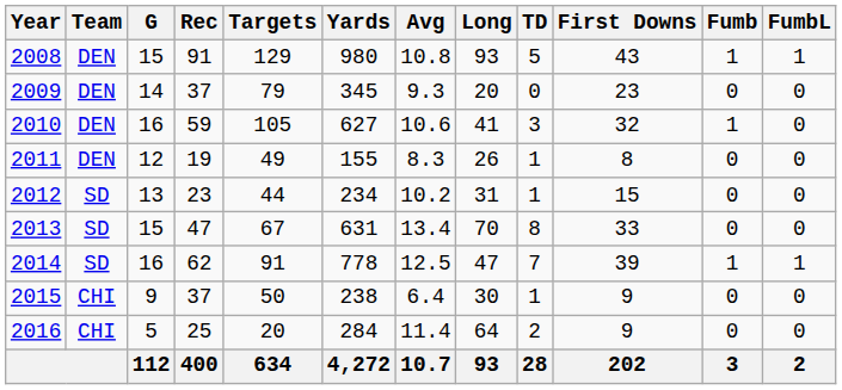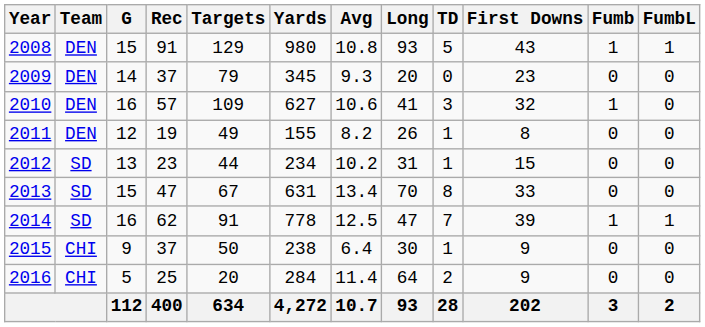2010 | Rec: 59 -> 57
2010 | Targets: 105 -> 109
2011 | Avg: 8.3 -> 8.2
